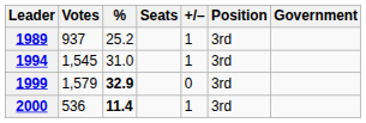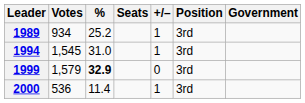1989 | Votes: 937 -> 934
2000 | %: bold -> normal
